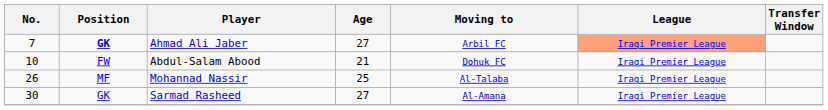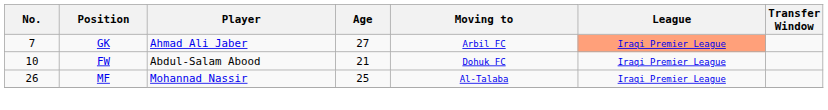Ahmad Ali Jaber | Position: bold -> normal
- row: 30 | GK | Sarmad Rasheed | 27 | Al-Amana | Iraqi Premier League
